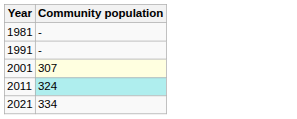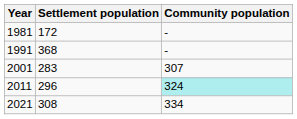+ column: Settlement population | 172 | 368 | 283 | 296 | 308
2001 | Community population: lightyellow background -> no background
